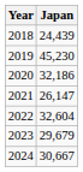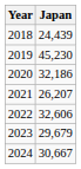2021 | Japan: 26,147 -> 26,207
2022 | Japan: 32,604 -> 32,606
